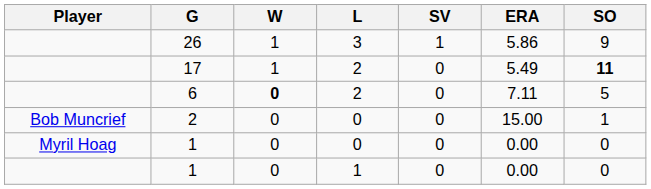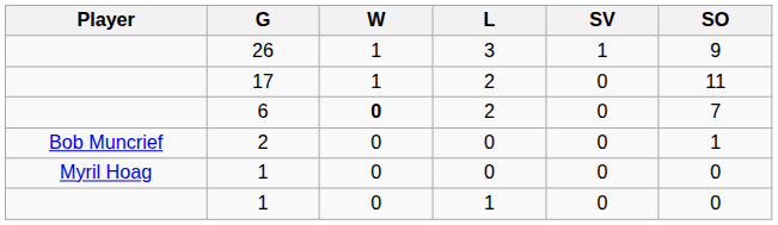- column: ERA | 5.86 | 5.49 | 7.11 | 15.00 | 0.00 | 0.00
17 | SO: bold -> normal
6 | SO: 5 -> 7
